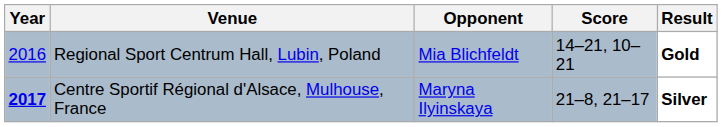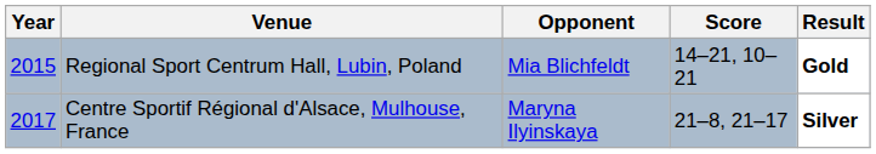Regional Sport Centrum Hall, Lubin, Poland | Year: 2016 -> 2015
Centre Sportif Régional d'Alsace, Mulhouse, France | Year: bold -> normal
